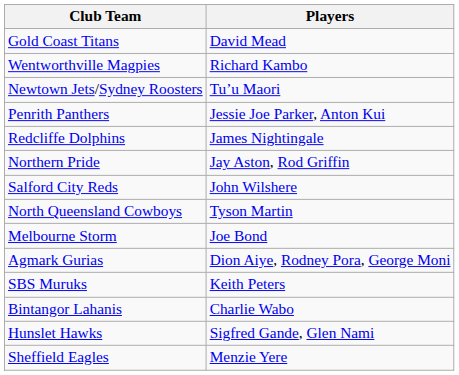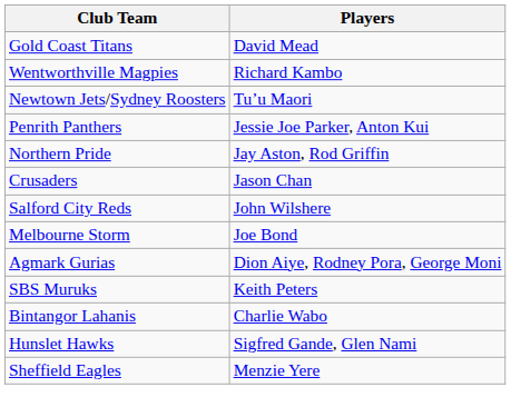- row: Redcliffe Dolphins | James Nightingale
+ row: Crusaders | Jason Chan
- row: North Queensland Cowboys | Tyson Martin
